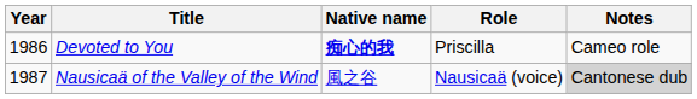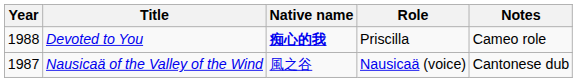Devoted to You | Year: 1986 -> 1988
Nausicaä of the Valley of the Wind | Notes: lightgrey background -> no background
